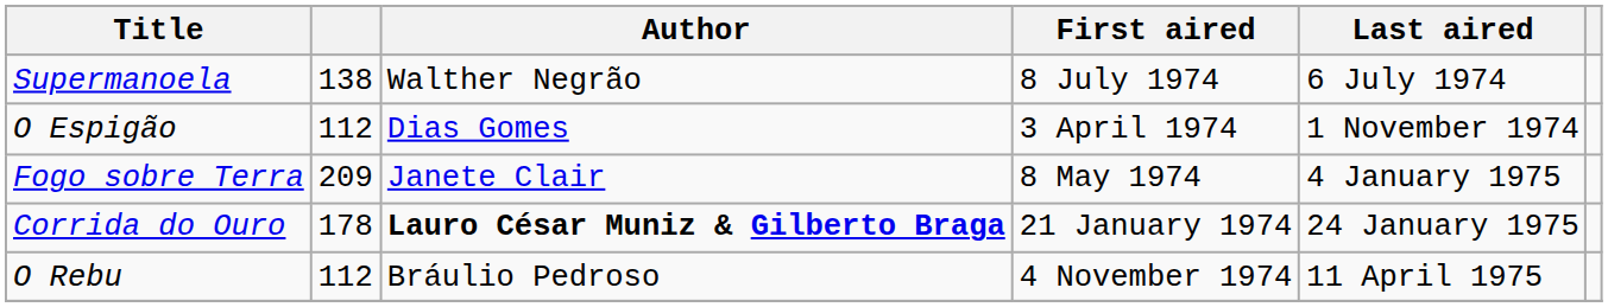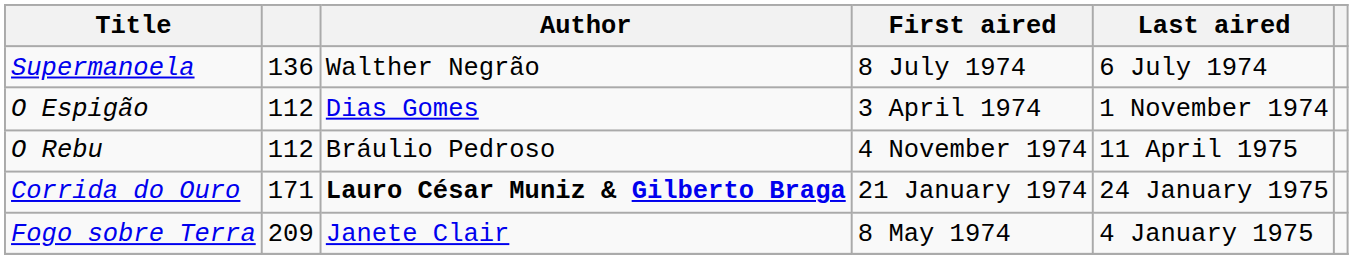Supermanoela | column 2: 138 -> 136
rows swapped: Fogo sobre Terra <-> O Rebu
Corrida do Ouro | column 2: 178 -> 171
